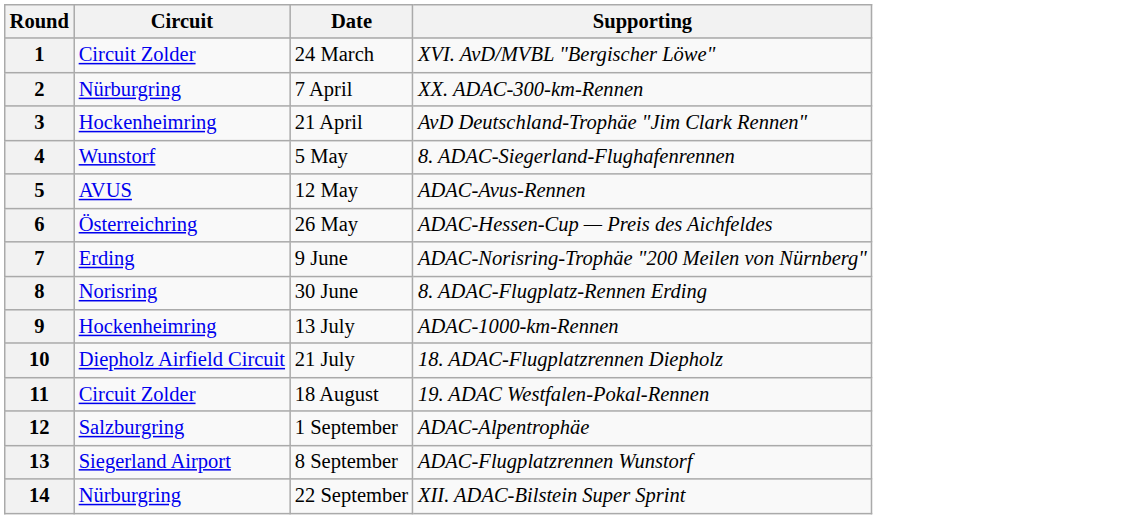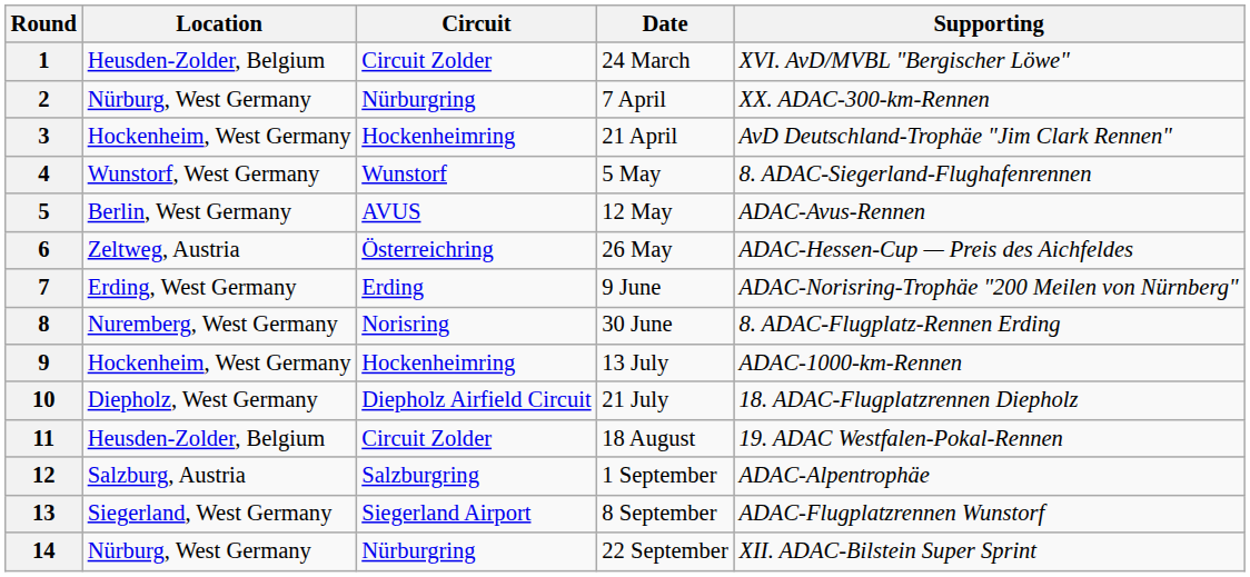+ column: Location | Heusden-Zolder, Belgium | Nürburg, West Germany | Hockenheim, West Germany | Wunstorf, West Germany | Berlin, West Germany | Zeltweg, Austria | Erding, West Germany | Nuremberg, West Germany | Hockenheim, West Germany | Diepholz, West Germany | Heusden-Zolder, Belgium | Salzburg, Austria | Siegerland, West Germany | Nürburg, West Germany
